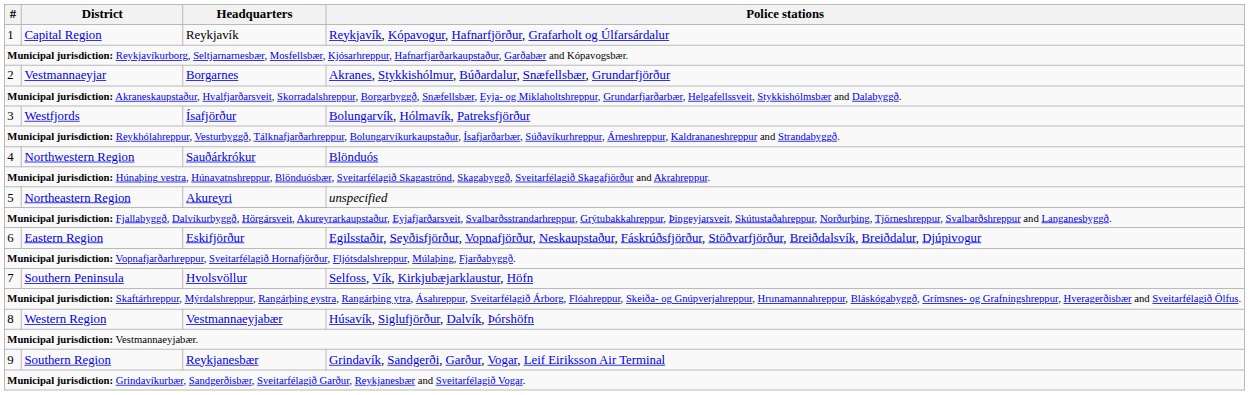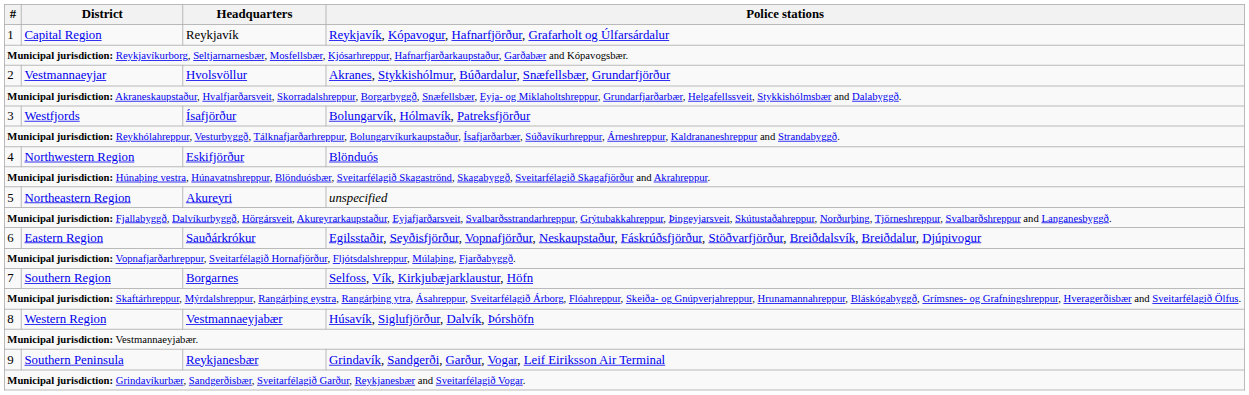2 | Headquarters: Borgarnes -> Hvolsvöllur
4 | Headquarters: Sauðárkrókur -> Eskifjörður
6 | Headquarters: Eskifjörður -> Sauðárkrókur
7 | District: Southern Peninsula -> Southern Region
7 | Headquarters: Hvolsvöllur -> Borgarnes
9 | District: Southern Region -> Southern Peninsula
